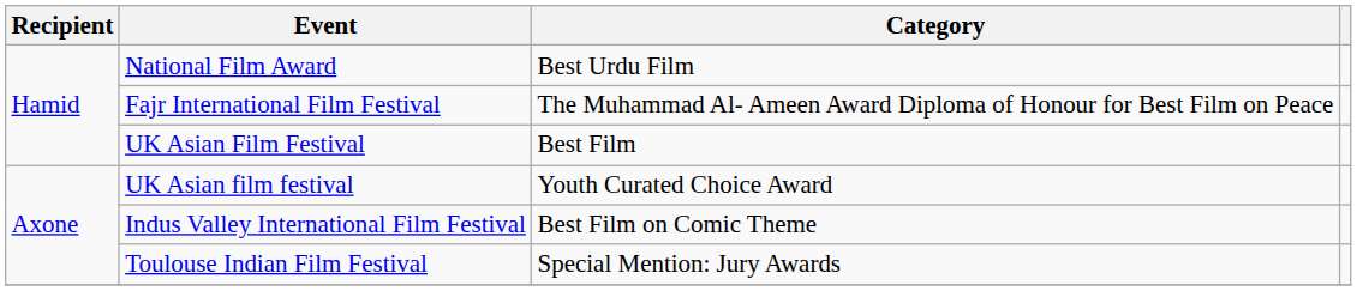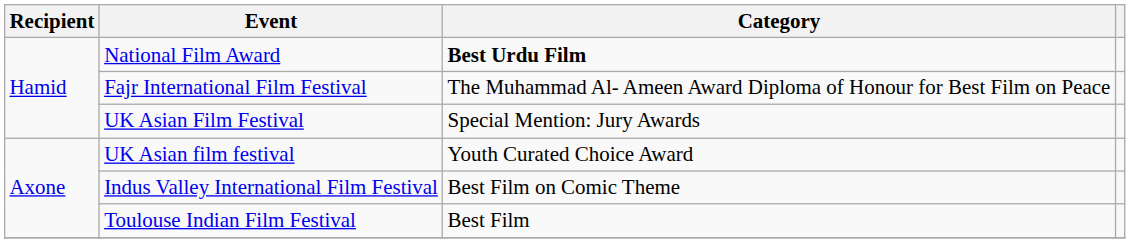National Film Award | Category: normal -> bold
UK Asian Film Festival | Category: Best Film -> Special Mention: Jury Awards
Toulouse Indian Film Festival | Category: Special Mention: Jury Awards -> Best Film
